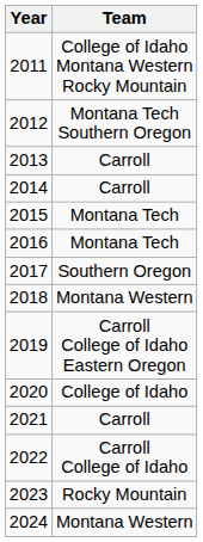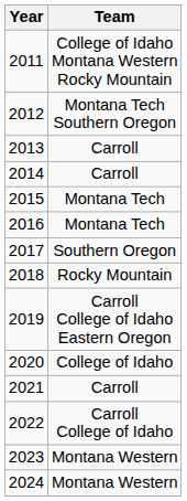2018 | Team: Montana Western -> Rocky Mountain
2023 | Team: Rocky Mountain -> Montana Western
